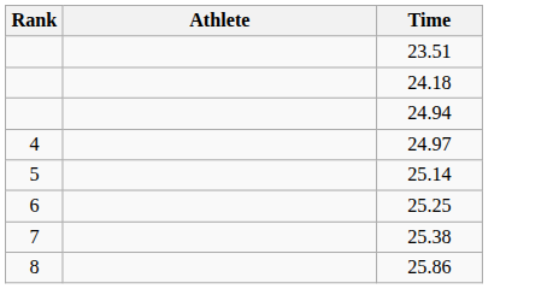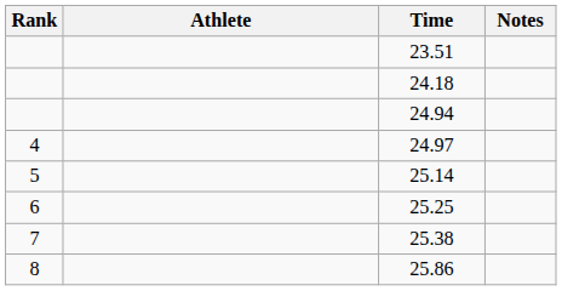+ column: Notes
